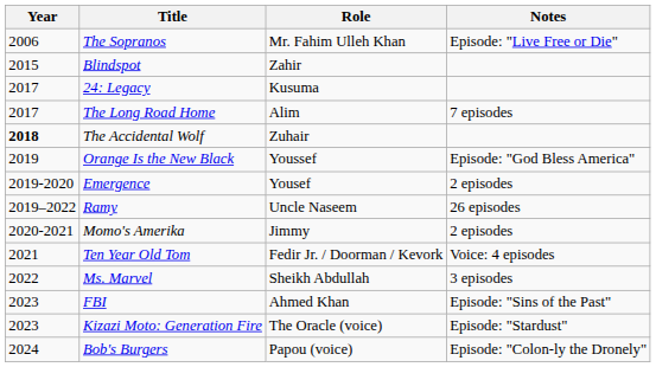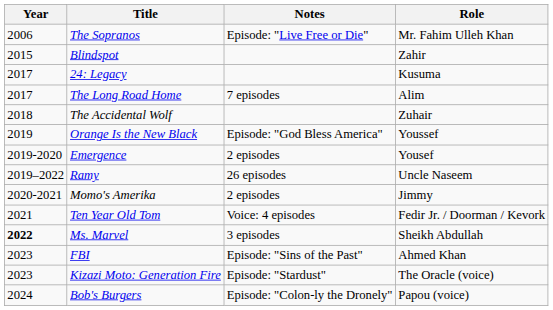columns swapped: Role <-> Notes
The Accidental Wolf | Year: bold -> normal
Ms. Marvel | Year: normal -> bold
